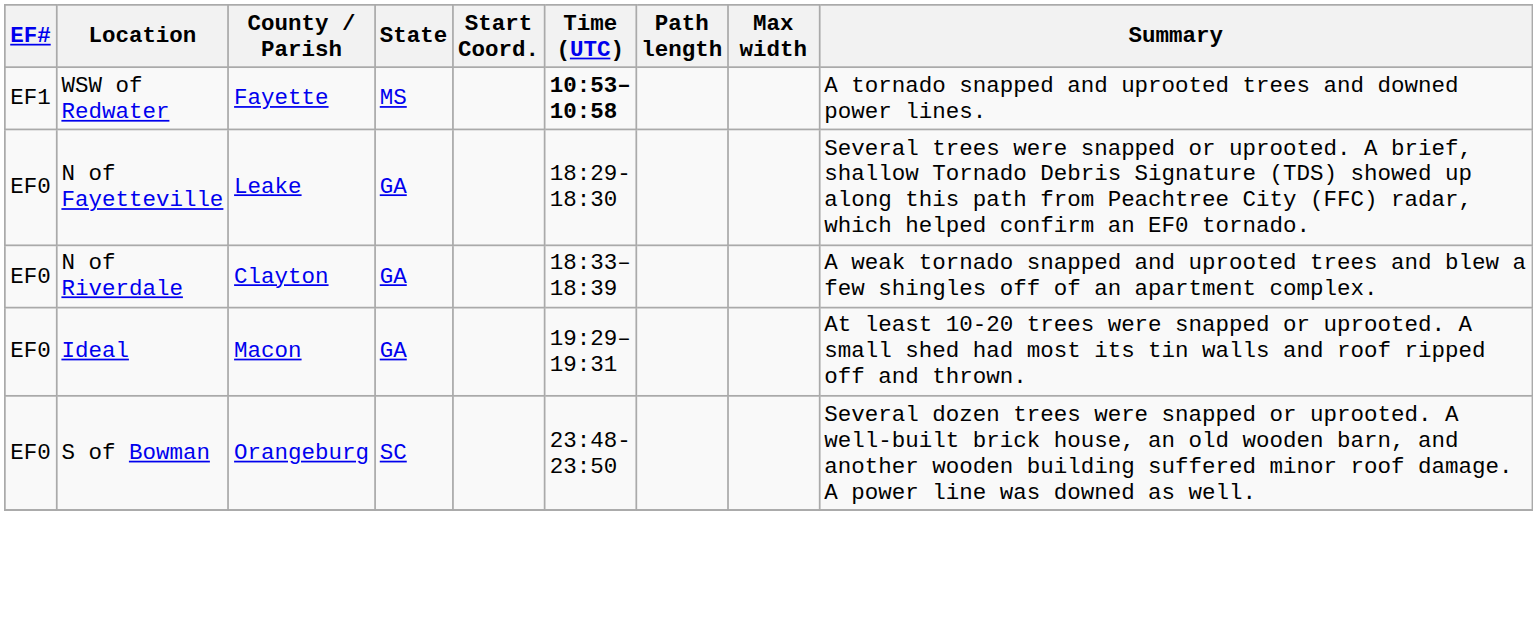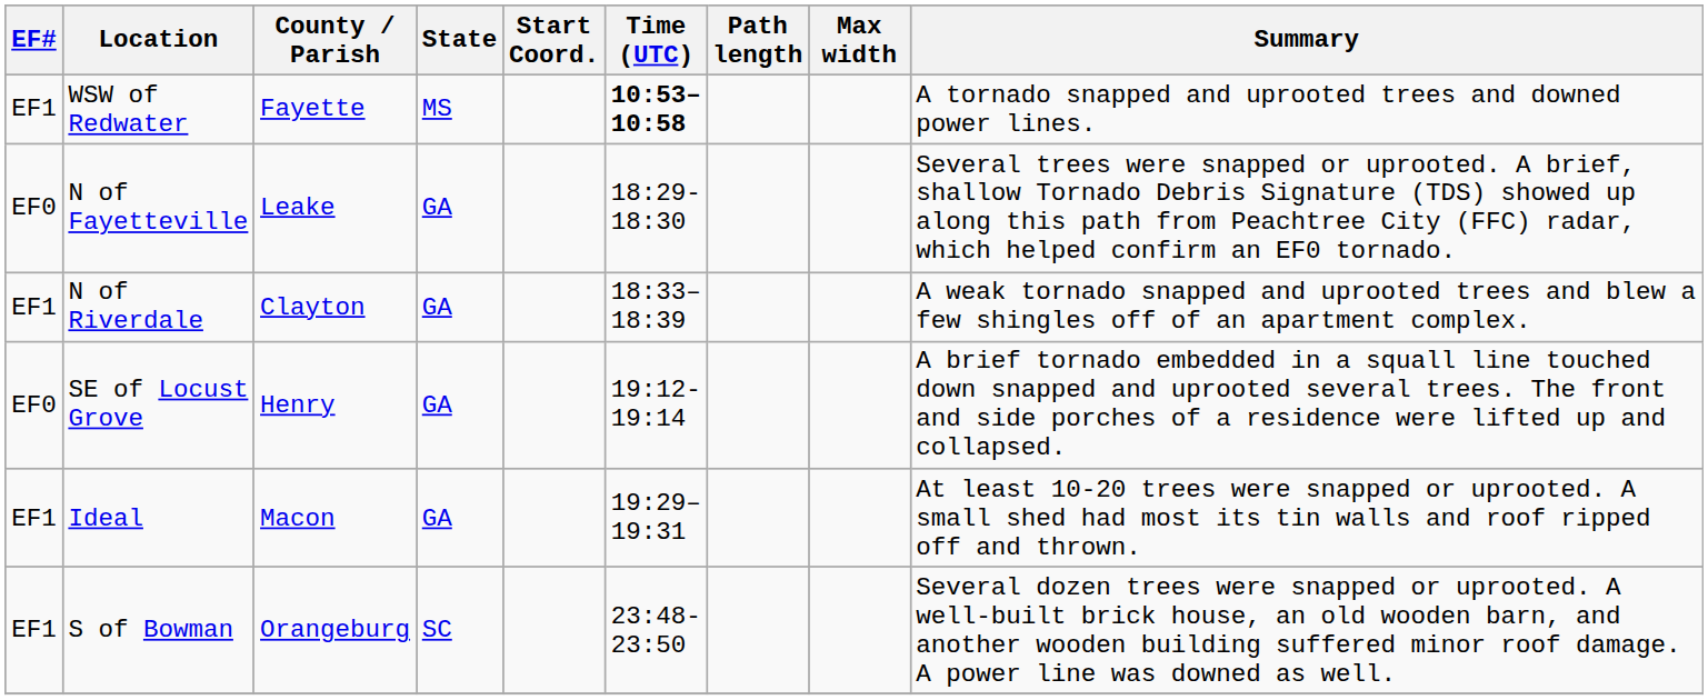N of Riverdale | EF#: EF0 -> EF1
+ row: EF0 | SE of Locust Grove | Henry | GA | 19:12-19:14 | A brief tornado embedded in a squall line touched down snapped and uprooted several trees. The front and side porches of a residence were lifted up and collapsed.
Ideal | EF#: EF0 -> EF1
S of Bowman | EF#: EF0 -> EF1
